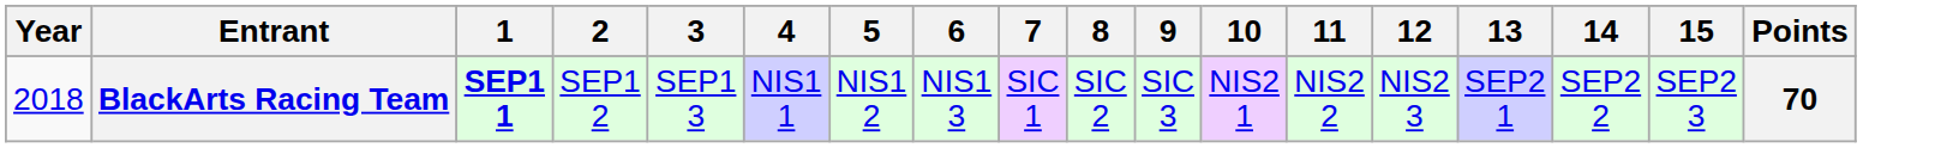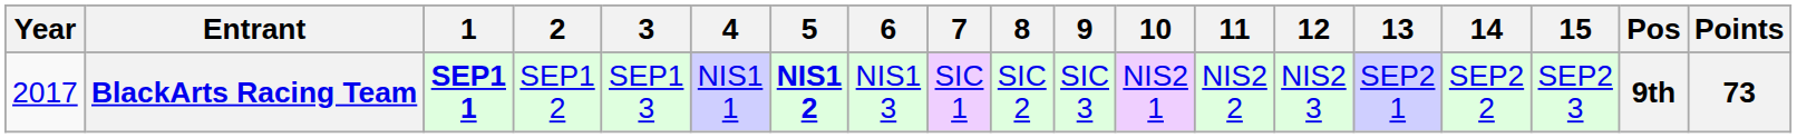+ column: Pos | 9th
BlackArts Racing Team | Year: 2018 -> 2017
BlackArts Racing Team | 5: normal -> bold
BlackArts Racing Team | Points: 70 -> 73
